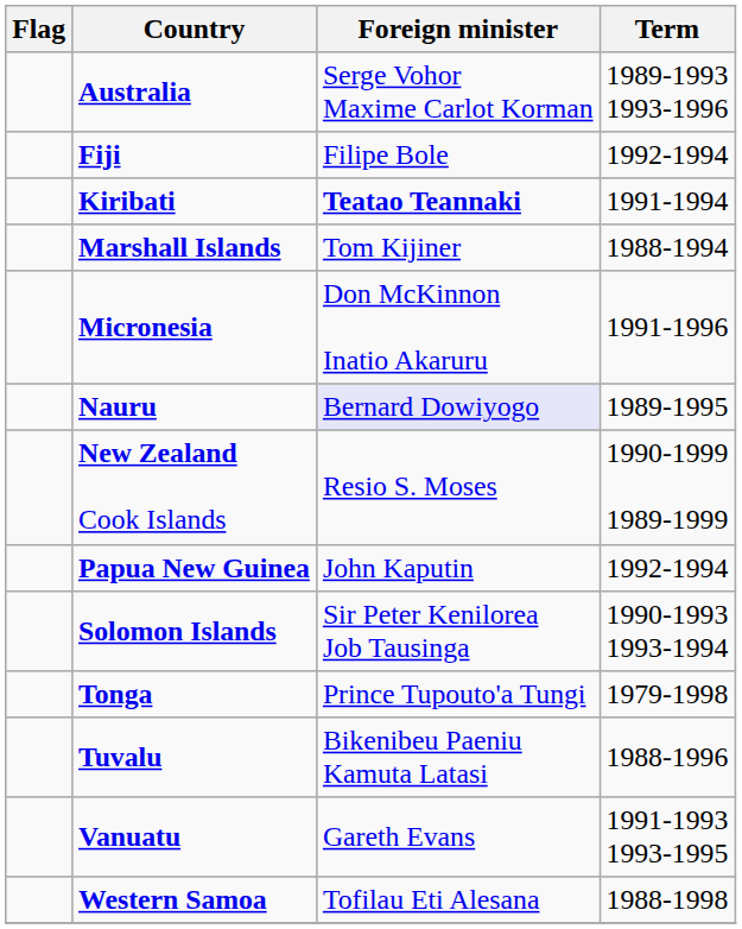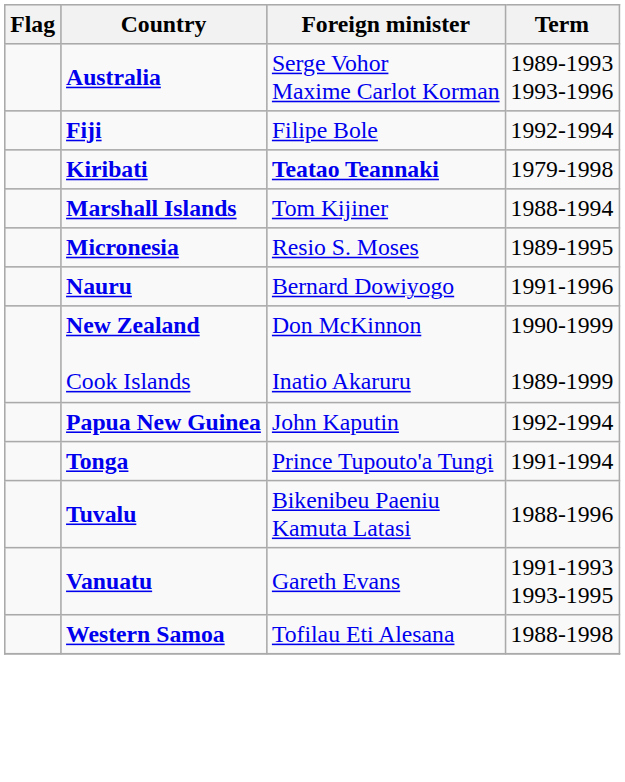Kiribati | Term: 1991-1994 -> 1979-1998
Micronesia | Foreign minister: Don McKinnon Inatio Akaruru -> Resio S. Moses
Micronesia | Term: 1991-1996 -> 1989-1995
Nauru | Foreign minister: lavender background -> no background
Nauru | Term: 1989-1995 -> 1991-1996
New Zealand Cook Islands | Foreign minister: Resio S. Moses -> Don McKinnon Inatio Akaruru
- row: Solomon Islands | Sir Peter Kenilorea Job Tausinga | 1990-1993 1993-1994
Tonga | Term: 1979-1998 -> 1991-1994
